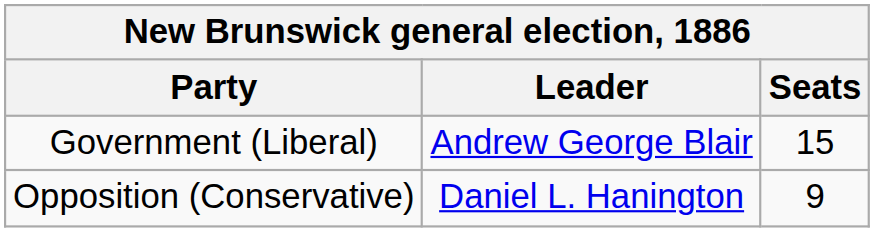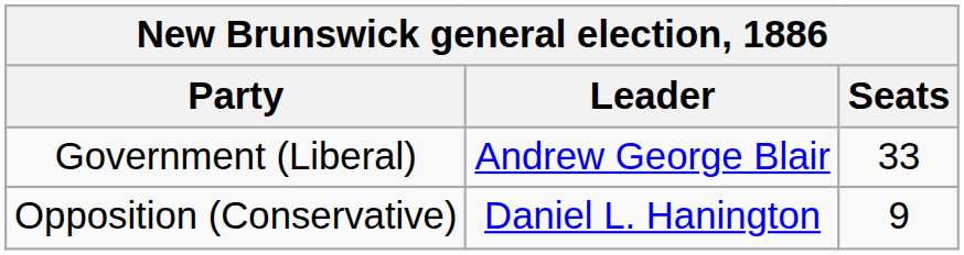Government (Liberal) | Seats: 15 -> 33
